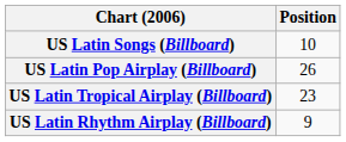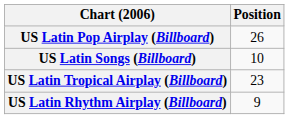rows swapped: US Latin Songs (Billboard) <-> US Latin Pop Airplay (Billboard)
